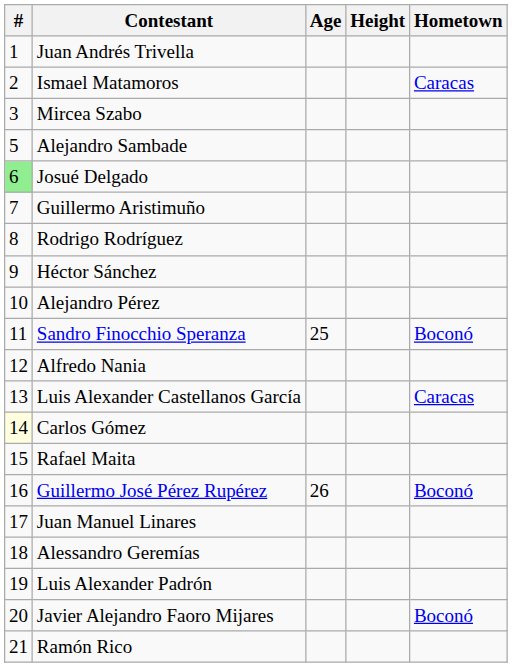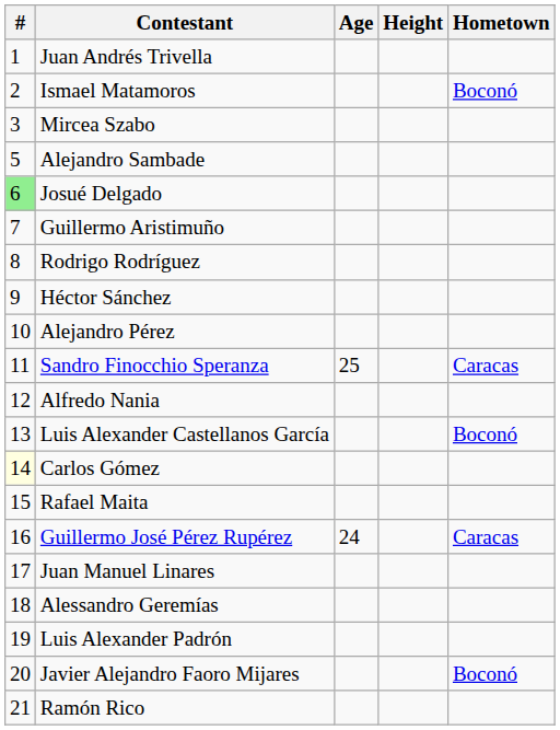Ismael Matamoros | Hometown: Caracas -> Boconó
Sandro Finocchio Speranza | Hometown: Boconó -> Caracas
Luis Alexander Castellanos García | Hometown: Caracas -> Boconó
Guillermo José Pérez Rupérez | Age: 26 -> 24
Guillermo José Pérez Rupérez | Hometown: Boconó -> Caracas
